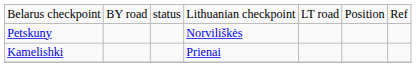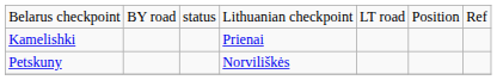rows swapped: Kamelishki <-> Petskuny
